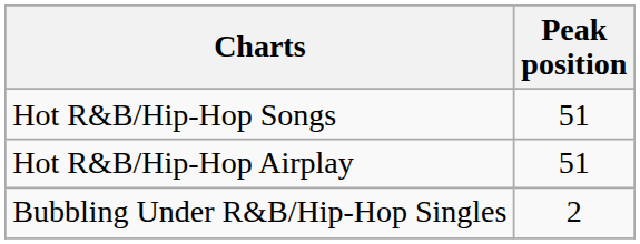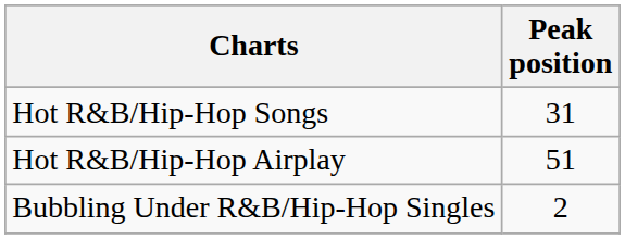Hot R&B/Hip-Hop Songs | Peak position: 51 -> 31
